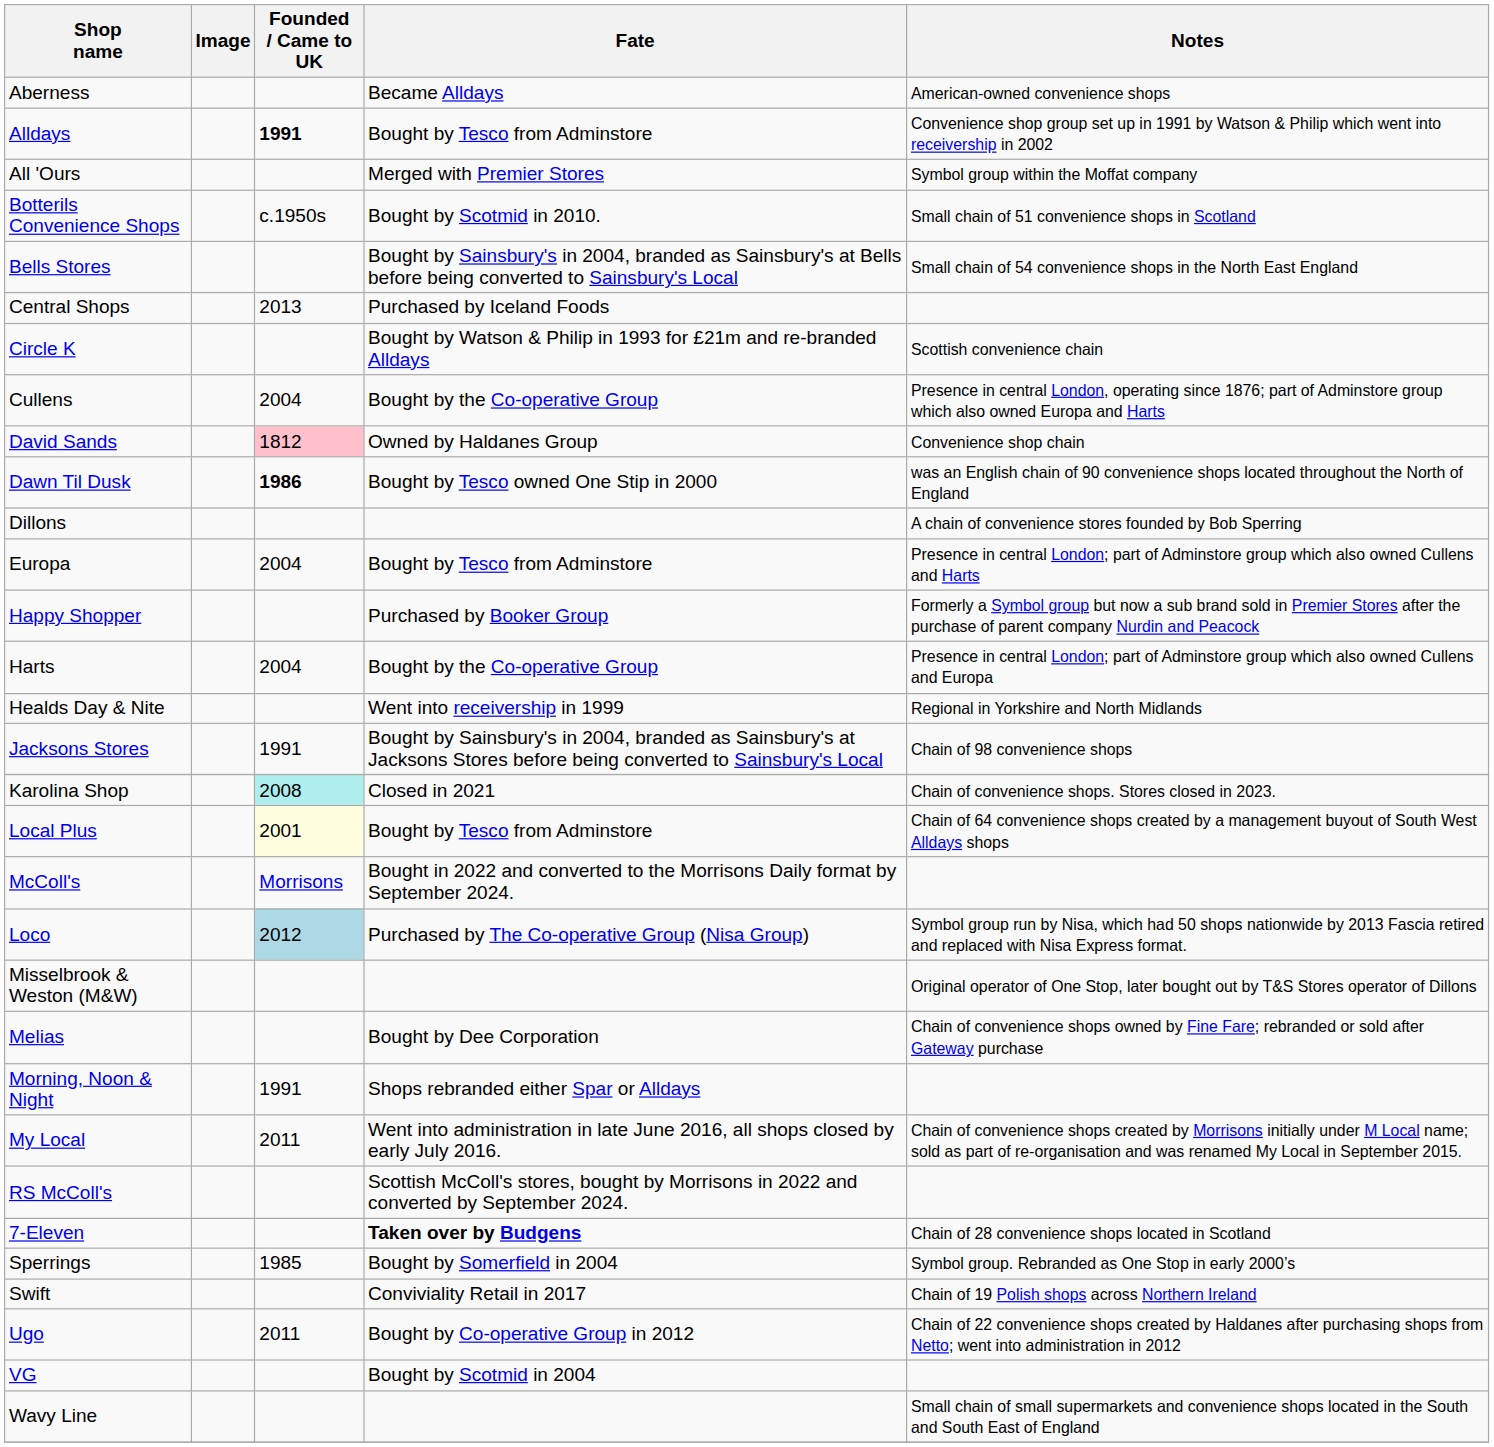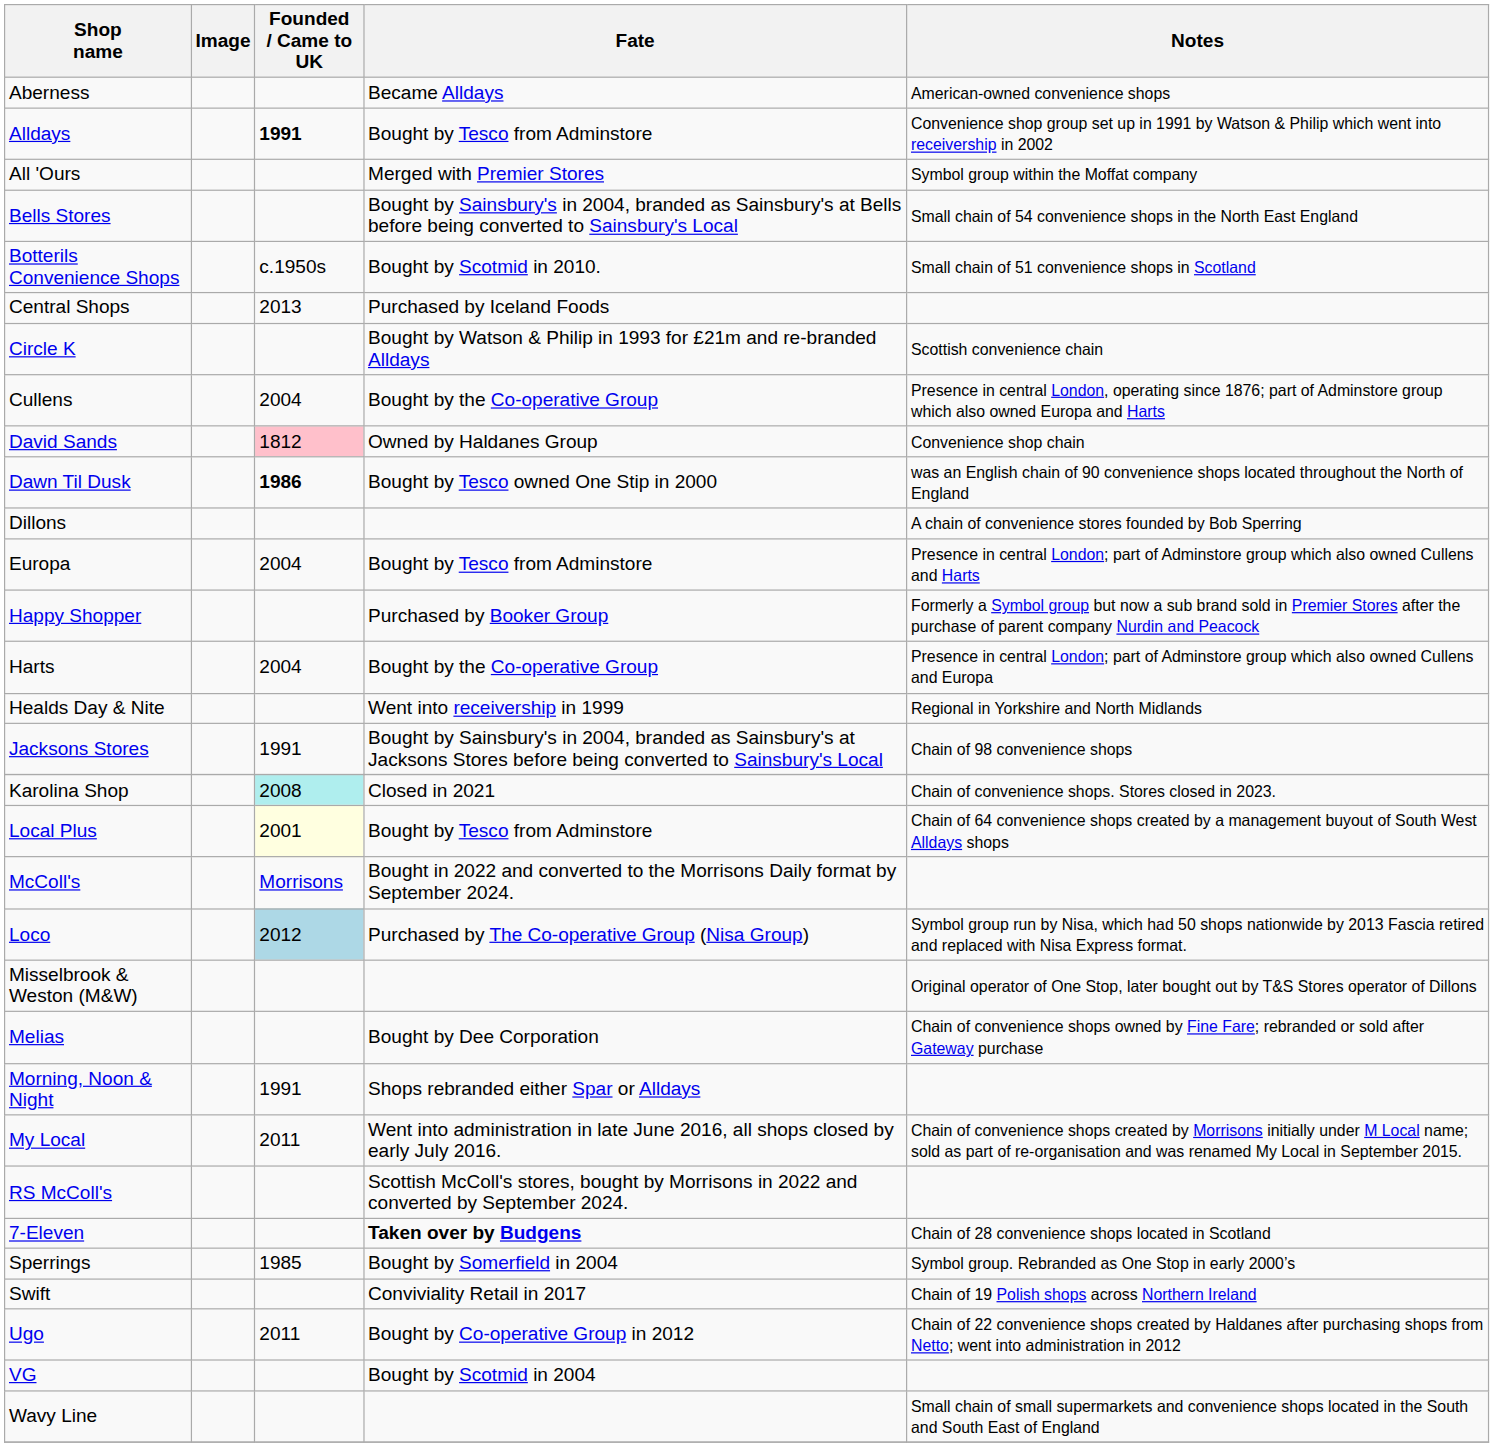rows swapped: Bells Stores <-> Botterils Convenience Shops
